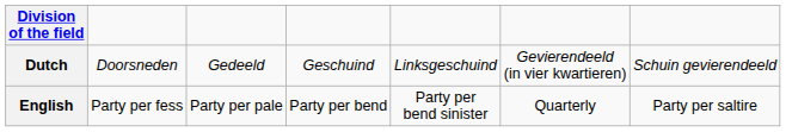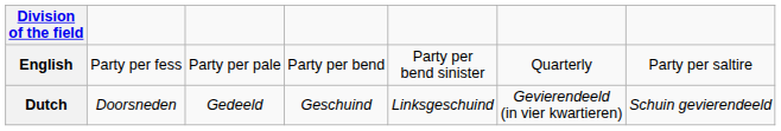rows swapped: English <-> Dutch
